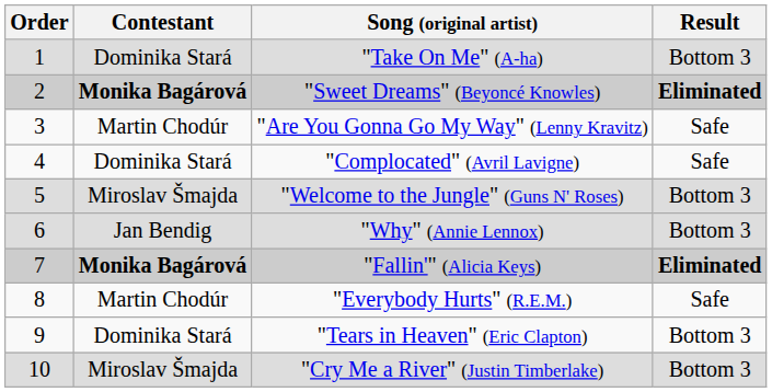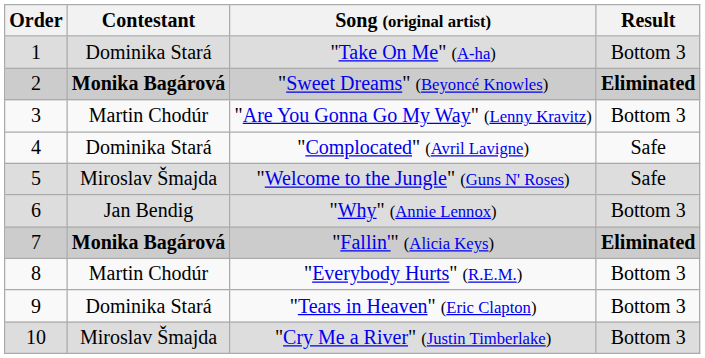"Are You Gonna Go My Way" (Lenny Kravitz) | Result: Safe -> Bottom 3
"Welcome to the Jungle" (Guns N' Roses) | Result: Bottom 3 -> Safe
"Everybody Hurts" (R.E.M.) | Result: Safe -> Bottom 3
